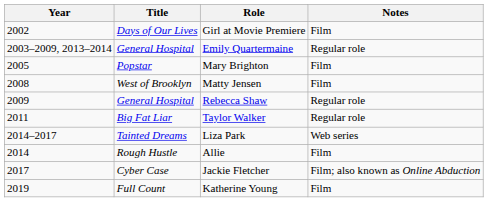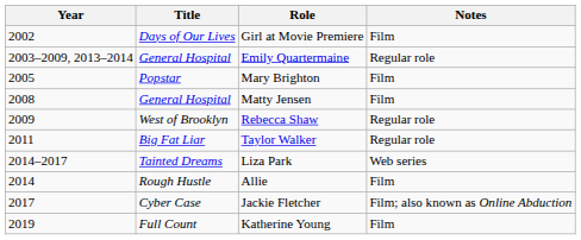Matty Jensen | Title: West of Brooklyn -> General Hospital
Rebecca Shaw | Title: General Hospital -> West of Brooklyn
